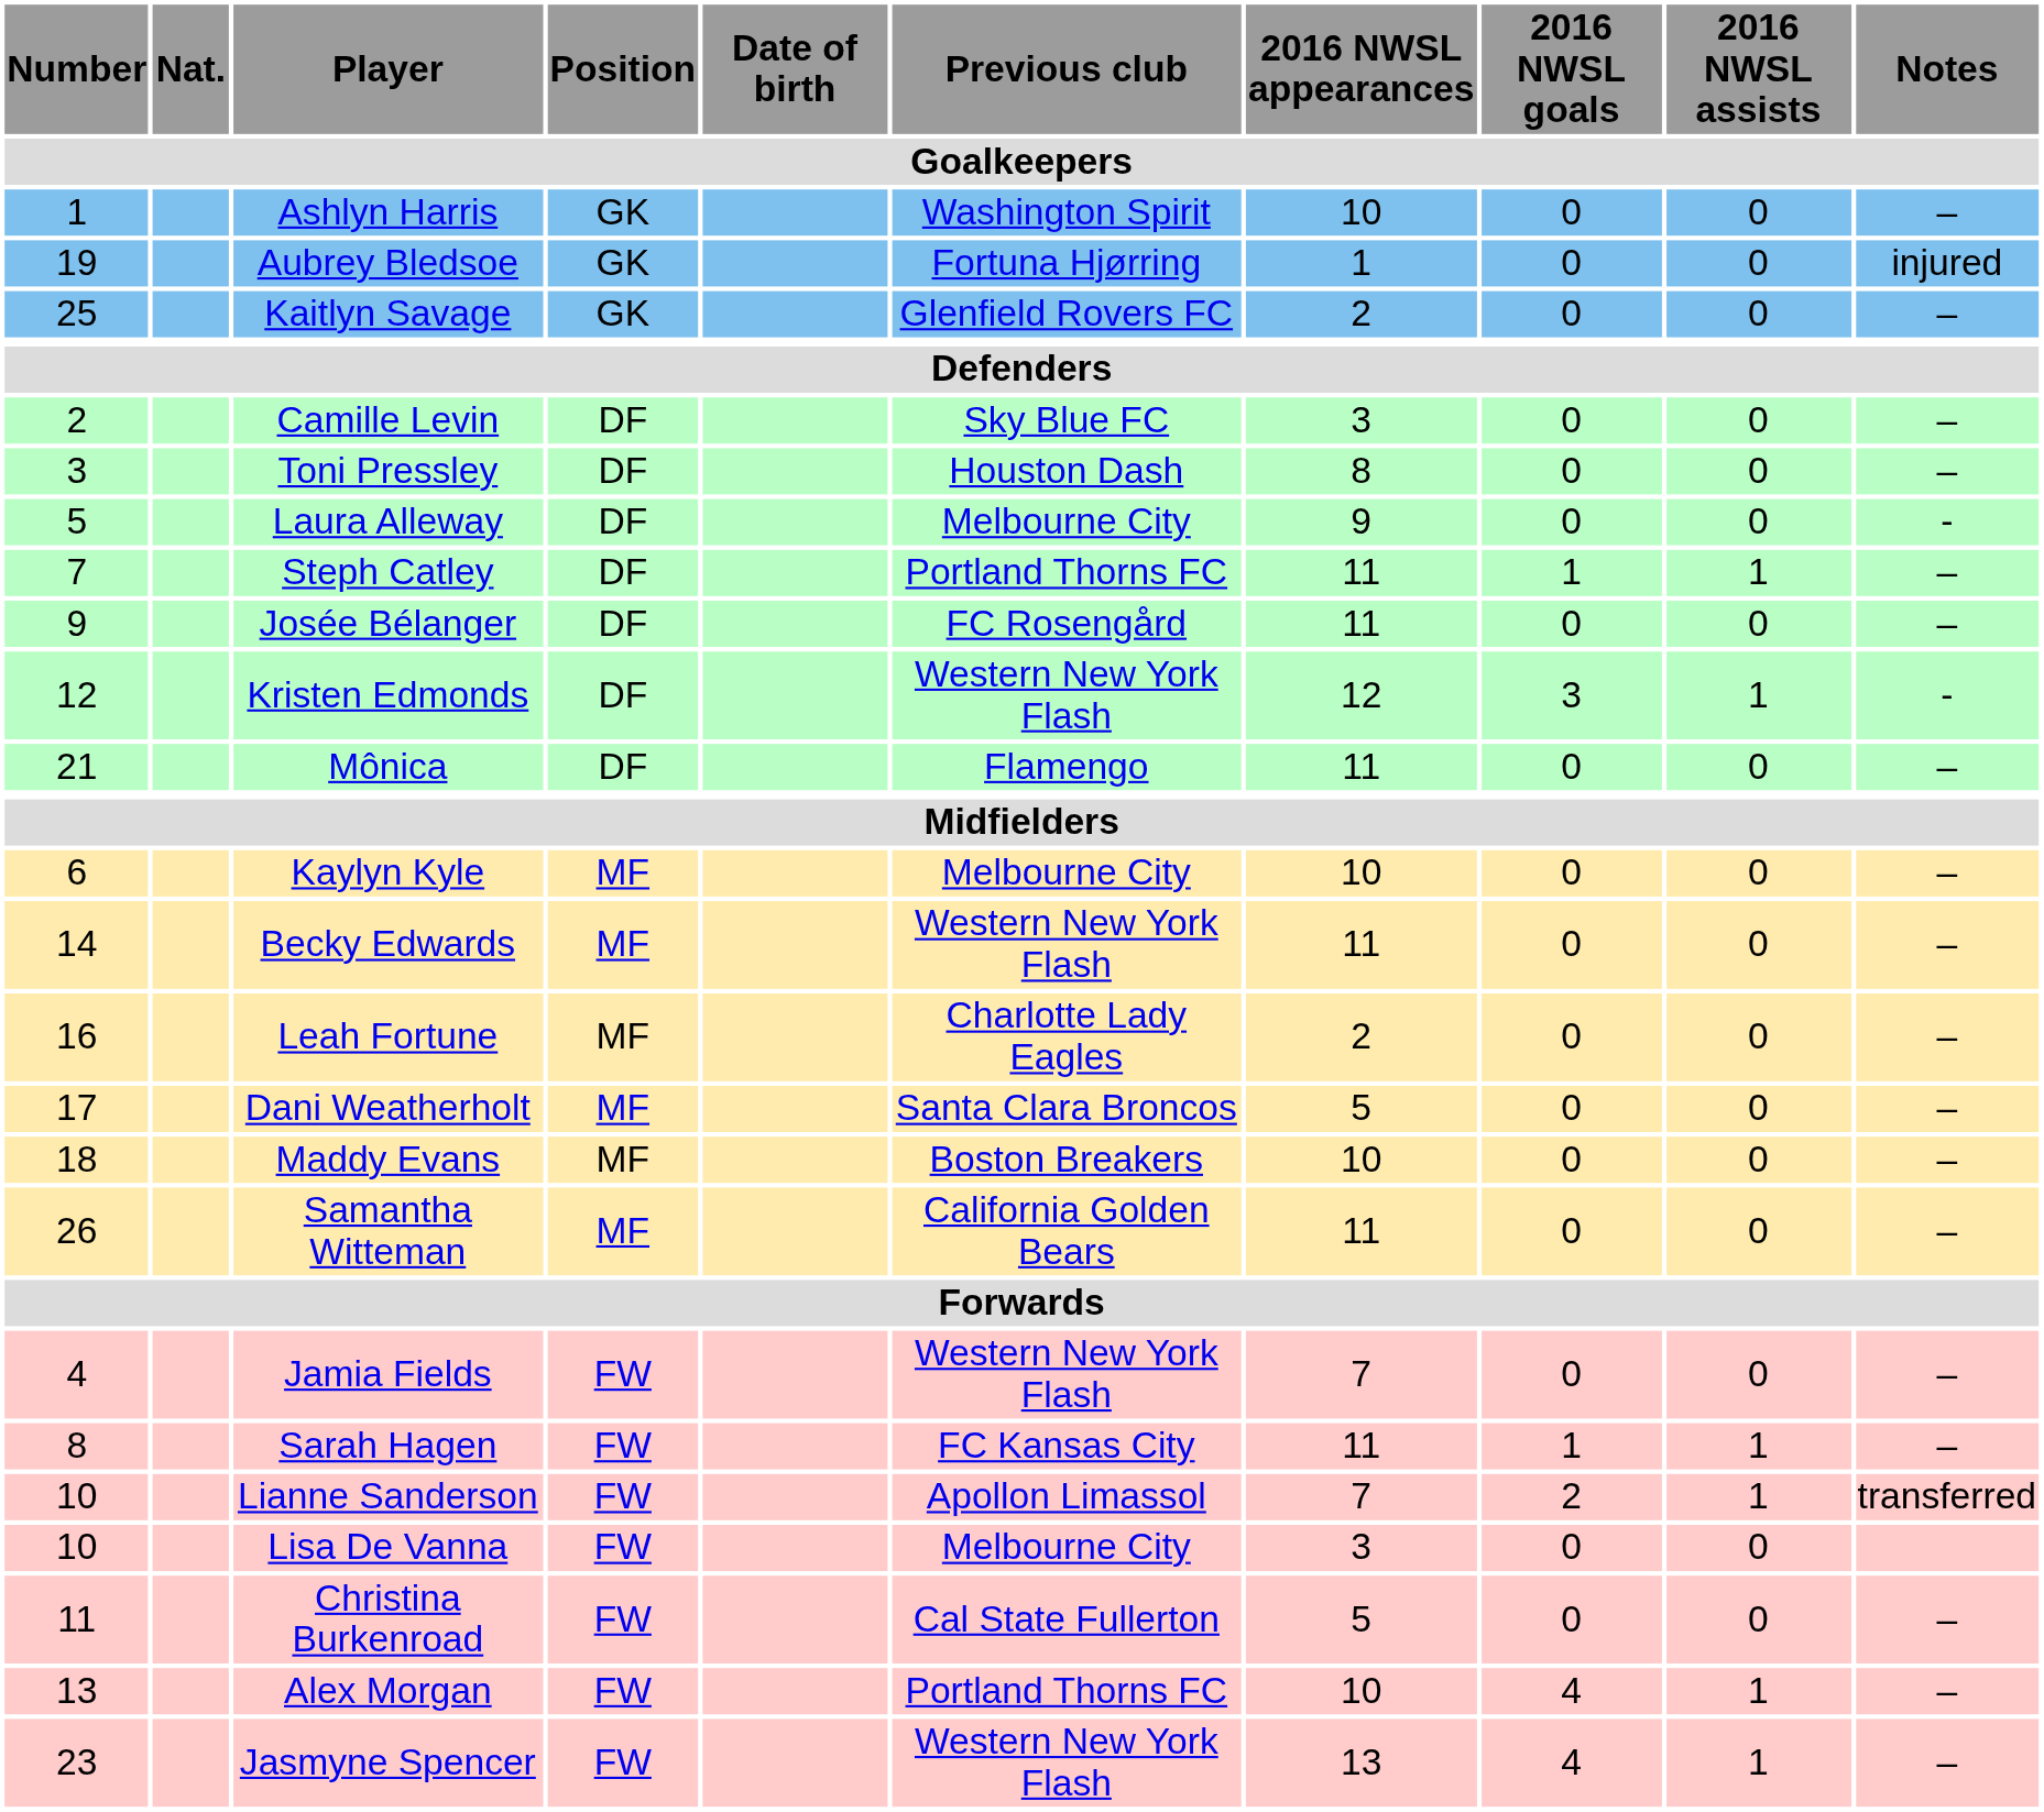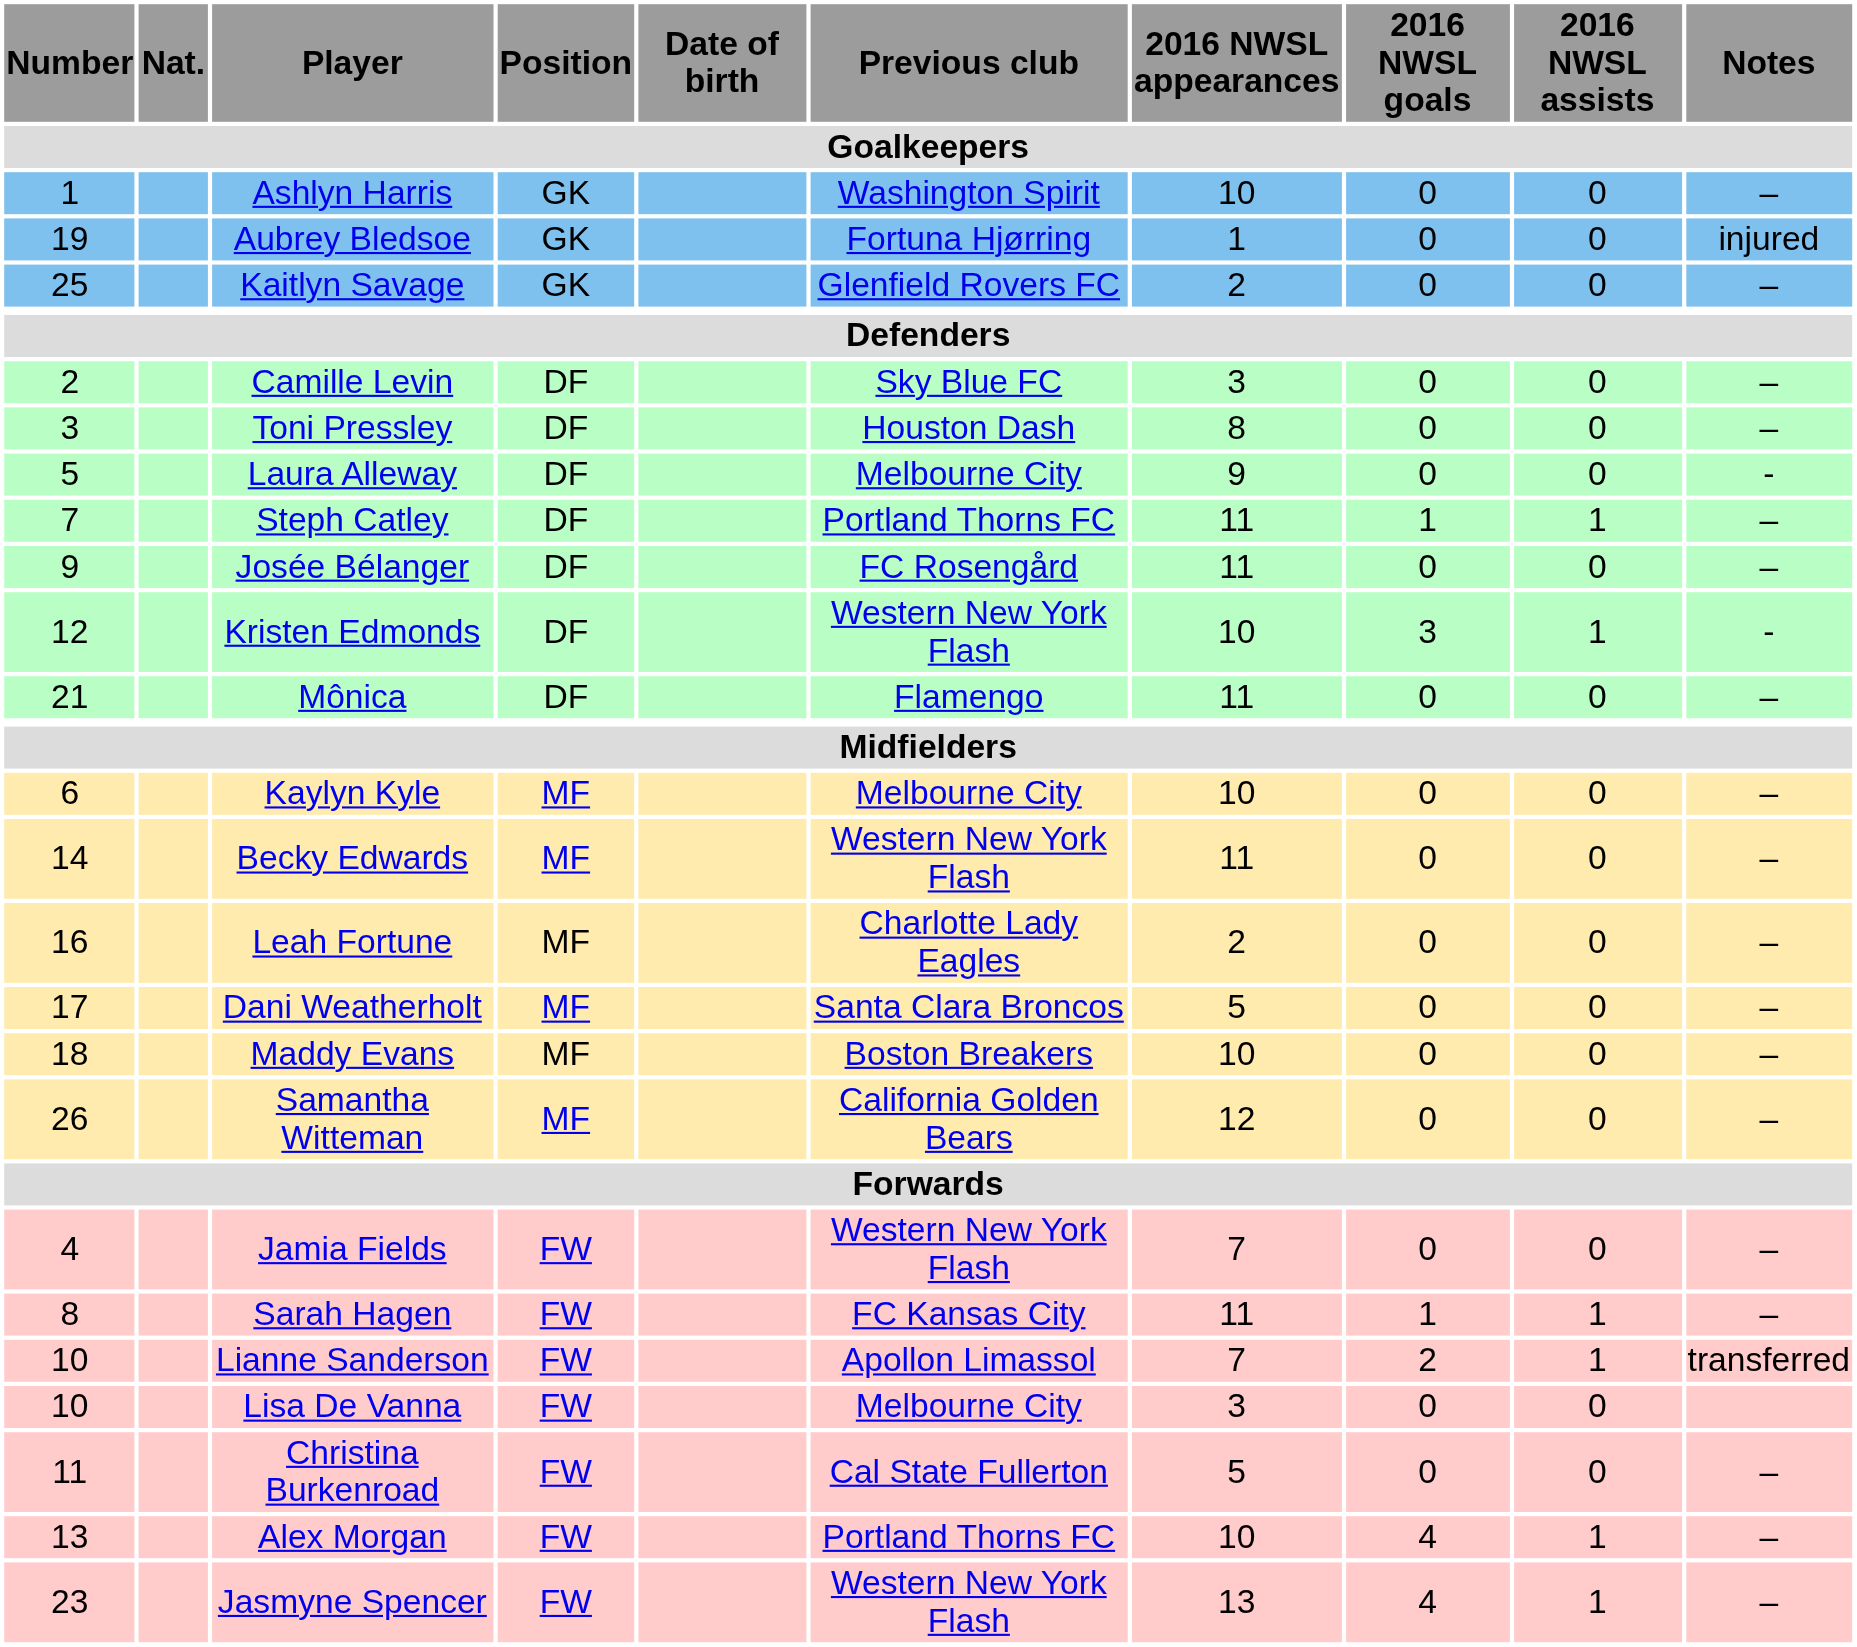Kristen Edmonds | 2016 NWSL appearances: 12 -> 10
Samantha Witteman | 2016 NWSL appearances: 11 -> 12
